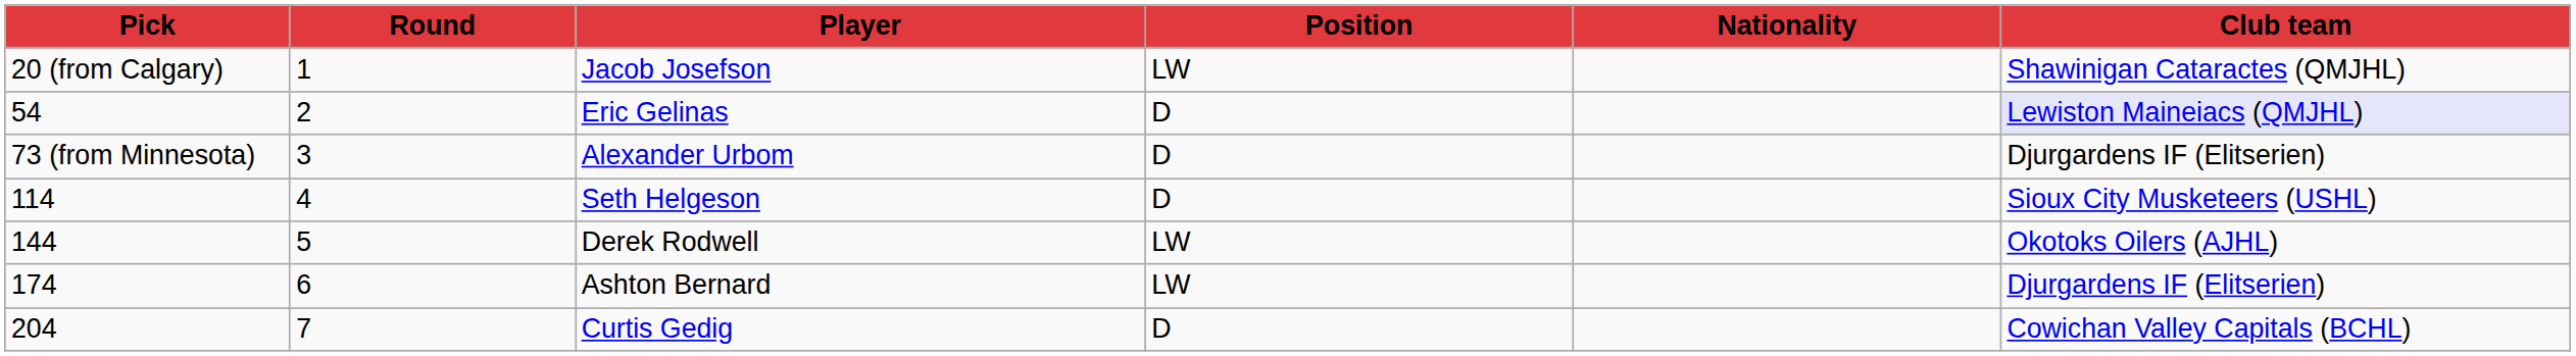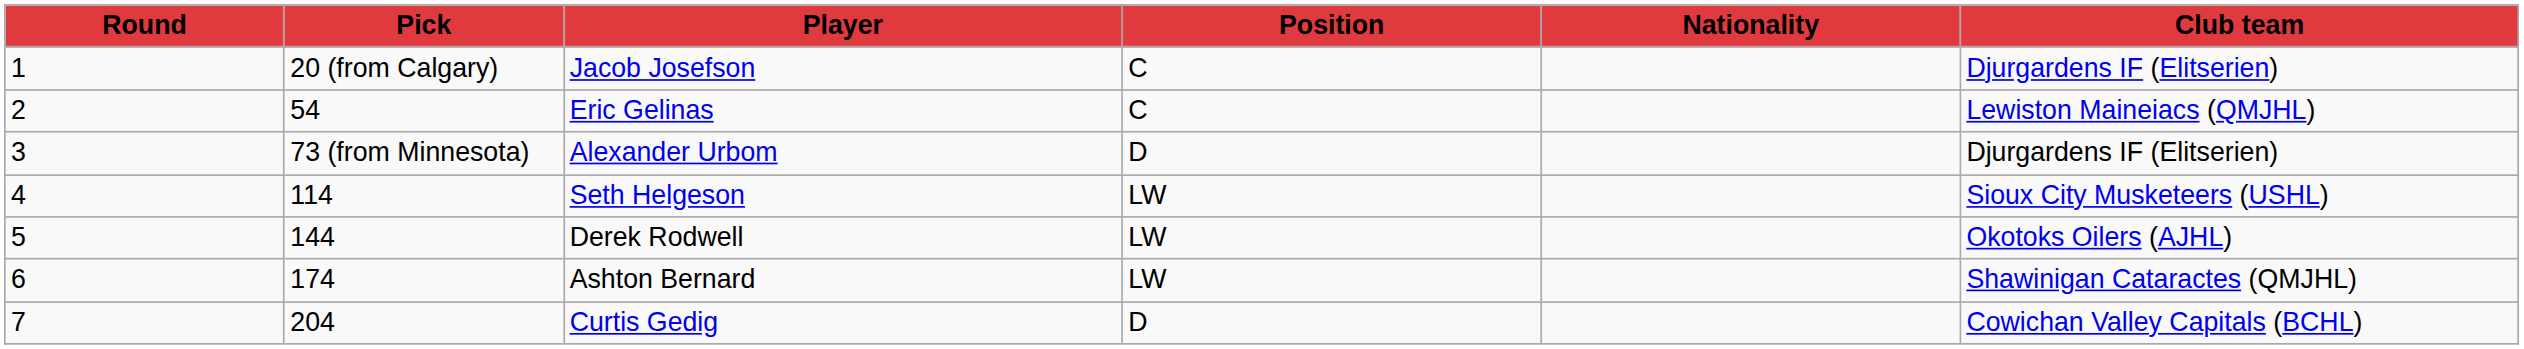columns swapped: Round <-> Pick
Jacob Josefson | Position: LW -> C
Jacob Josefson | Club team: Shawinigan Cataractes (QMJHL) -> Djurgardens IF (Elitserien)
Eric Gelinas | Position: D -> C
Eric Gelinas | Club team: lavender background -> no background
Seth Helgeson | Position: D -> LW
Ashton Bernard | Club team: Djurgardens IF (Elitserien) -> Shawinigan Cataractes (QMJHL)
